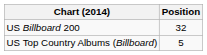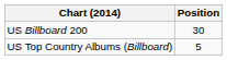US Billboard 200 | Position: 32 -> 30
